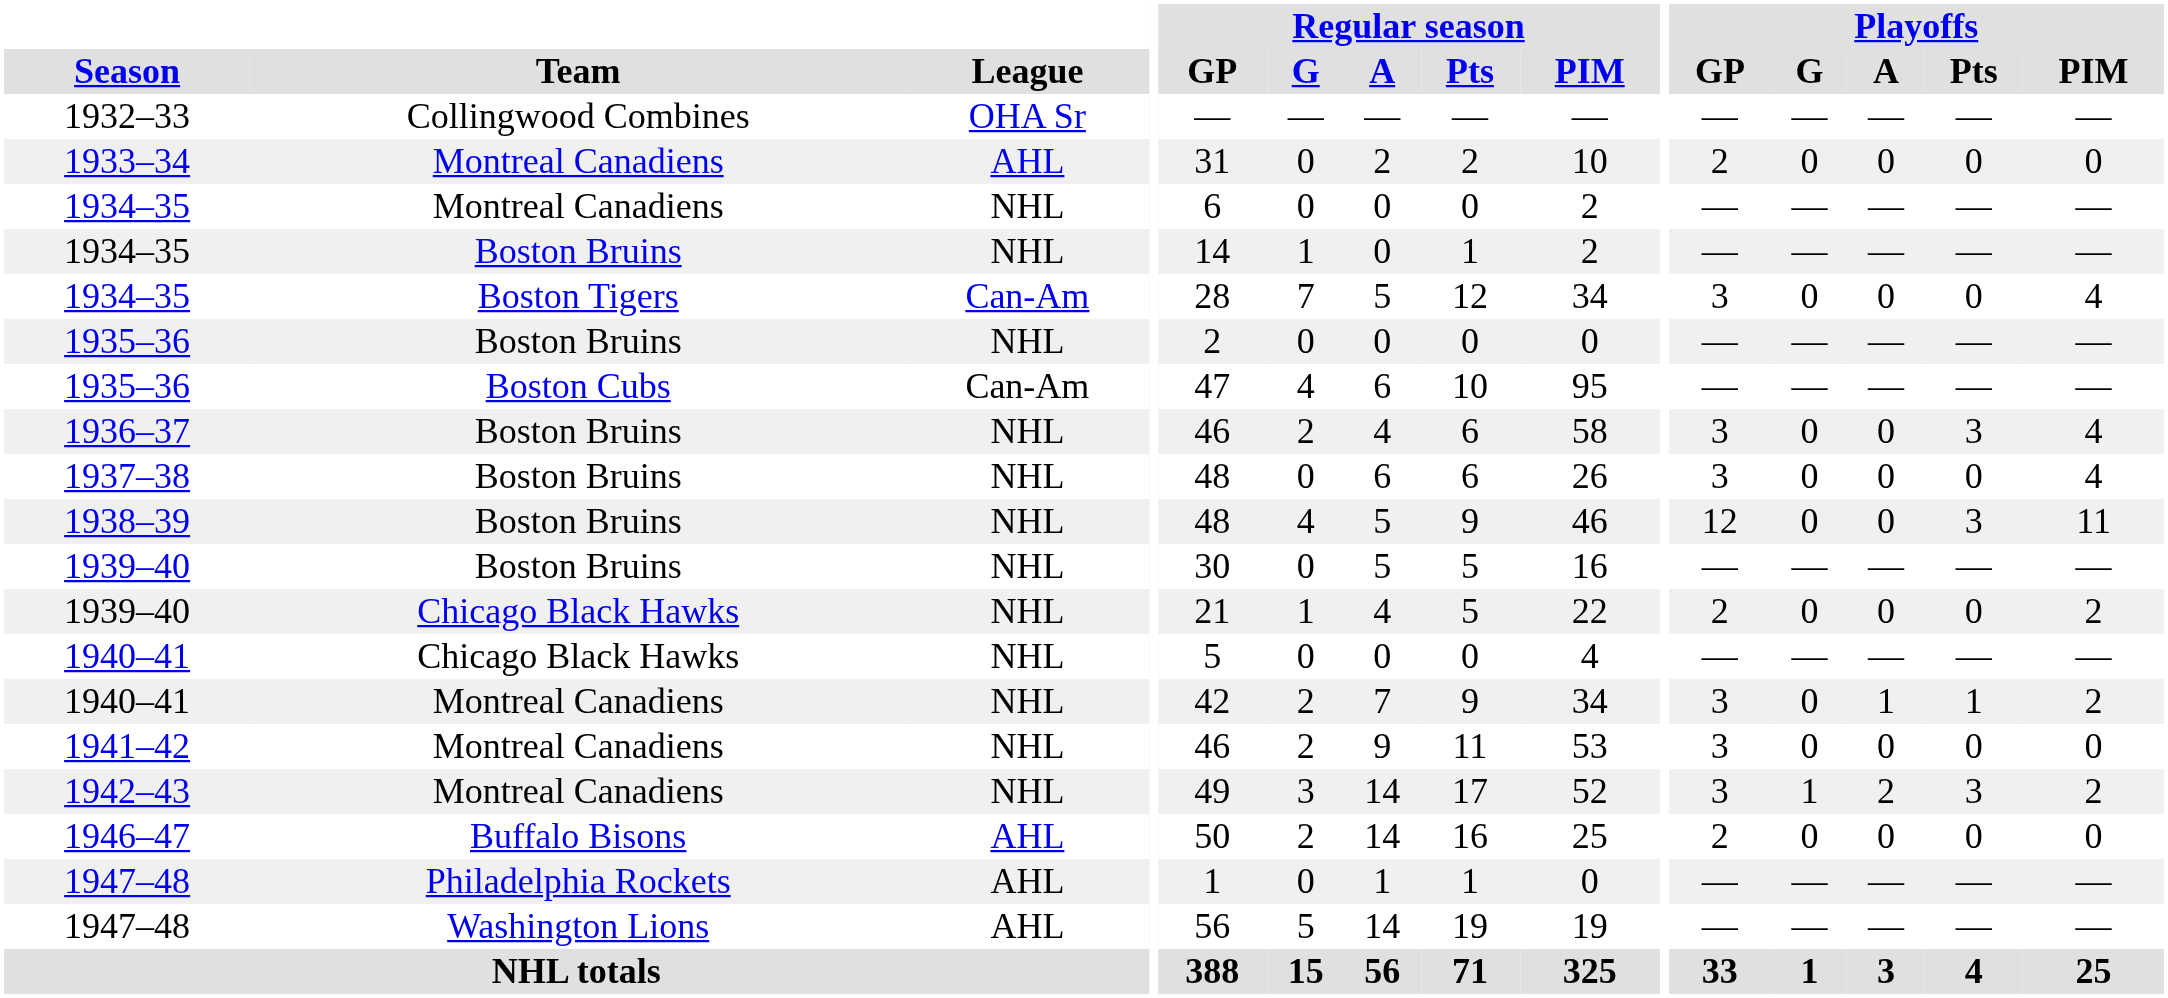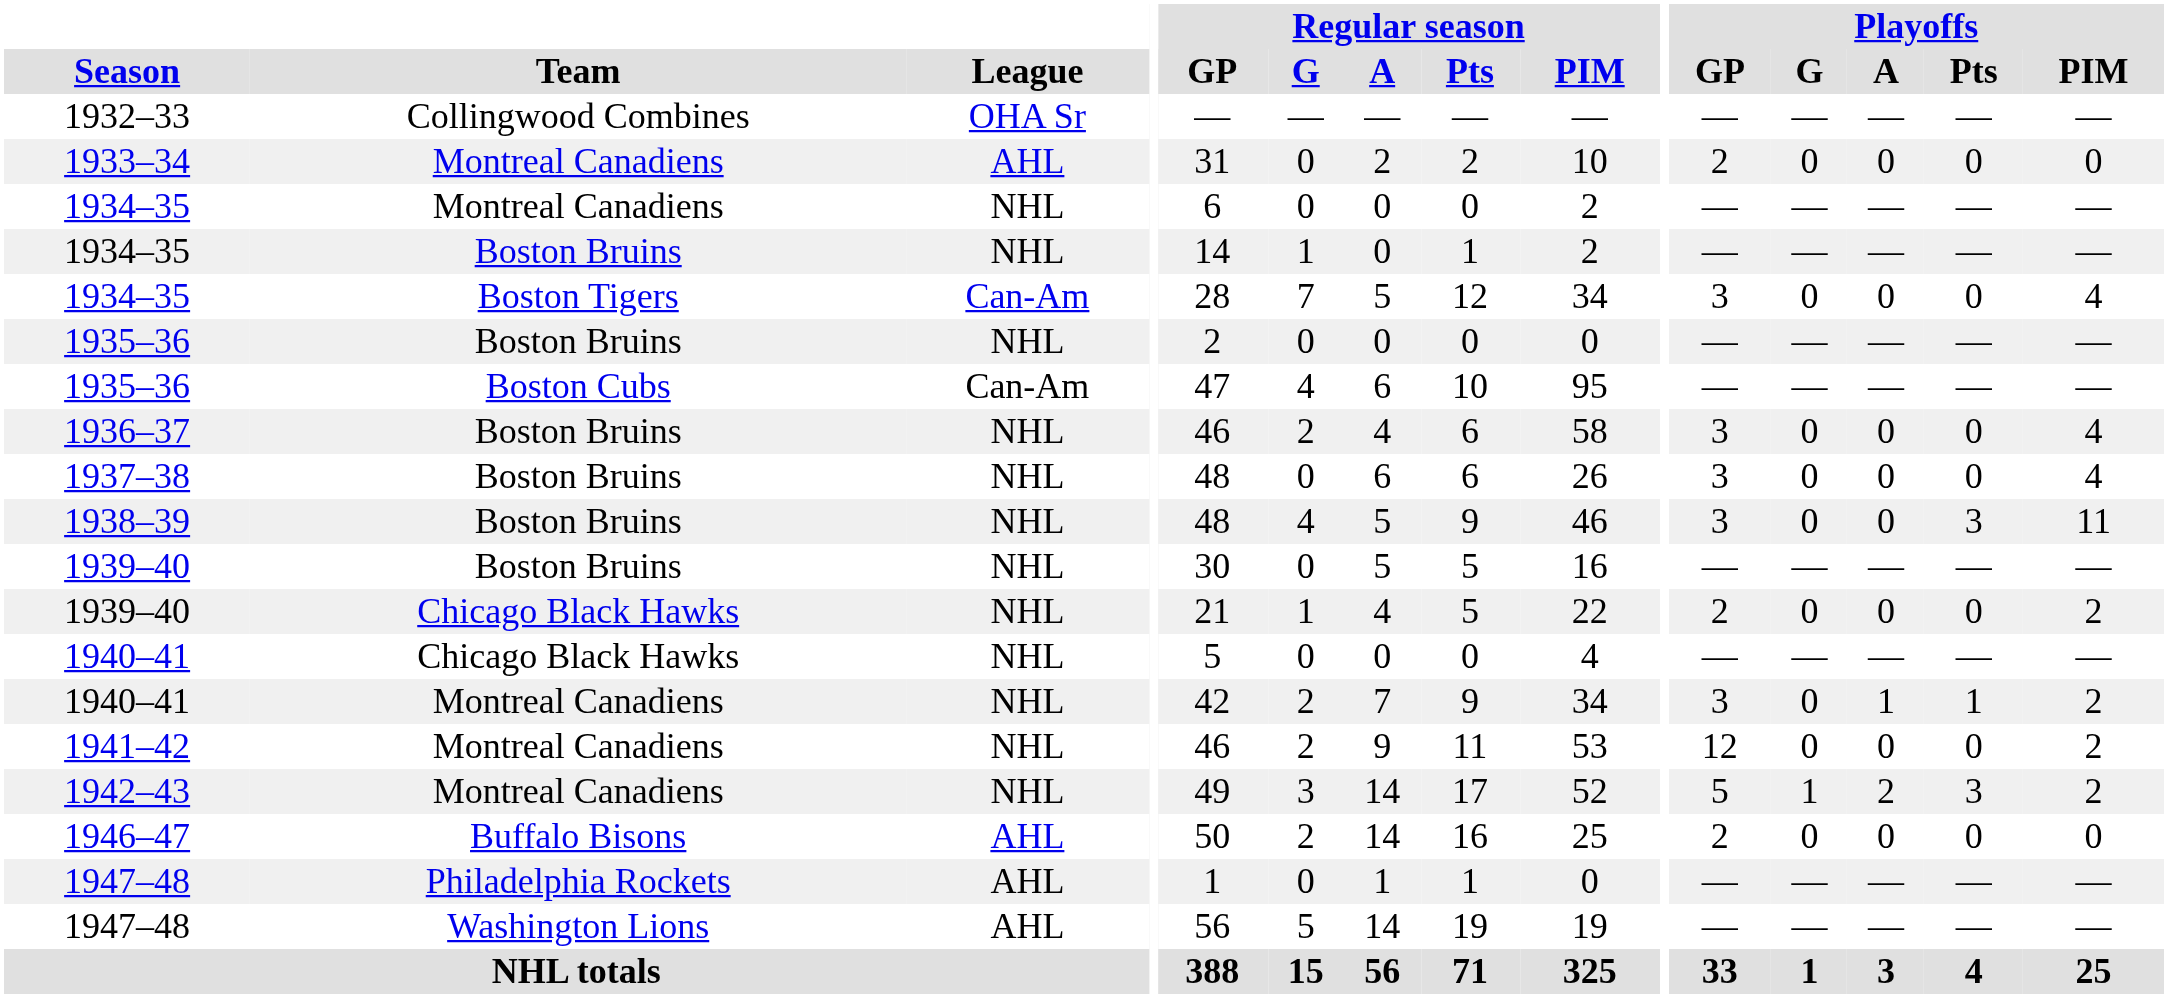1936–37 | Playoffs / Pts: 3 -> 0
1938–39 | Playoffs / GP: 12 -> 3
1941–42 | Playoffs / GP: 3 -> 12
1941–42 | Playoffs / PIM: 0 -> 2
1942–43 | Playoffs / GP: 3 -> 5
